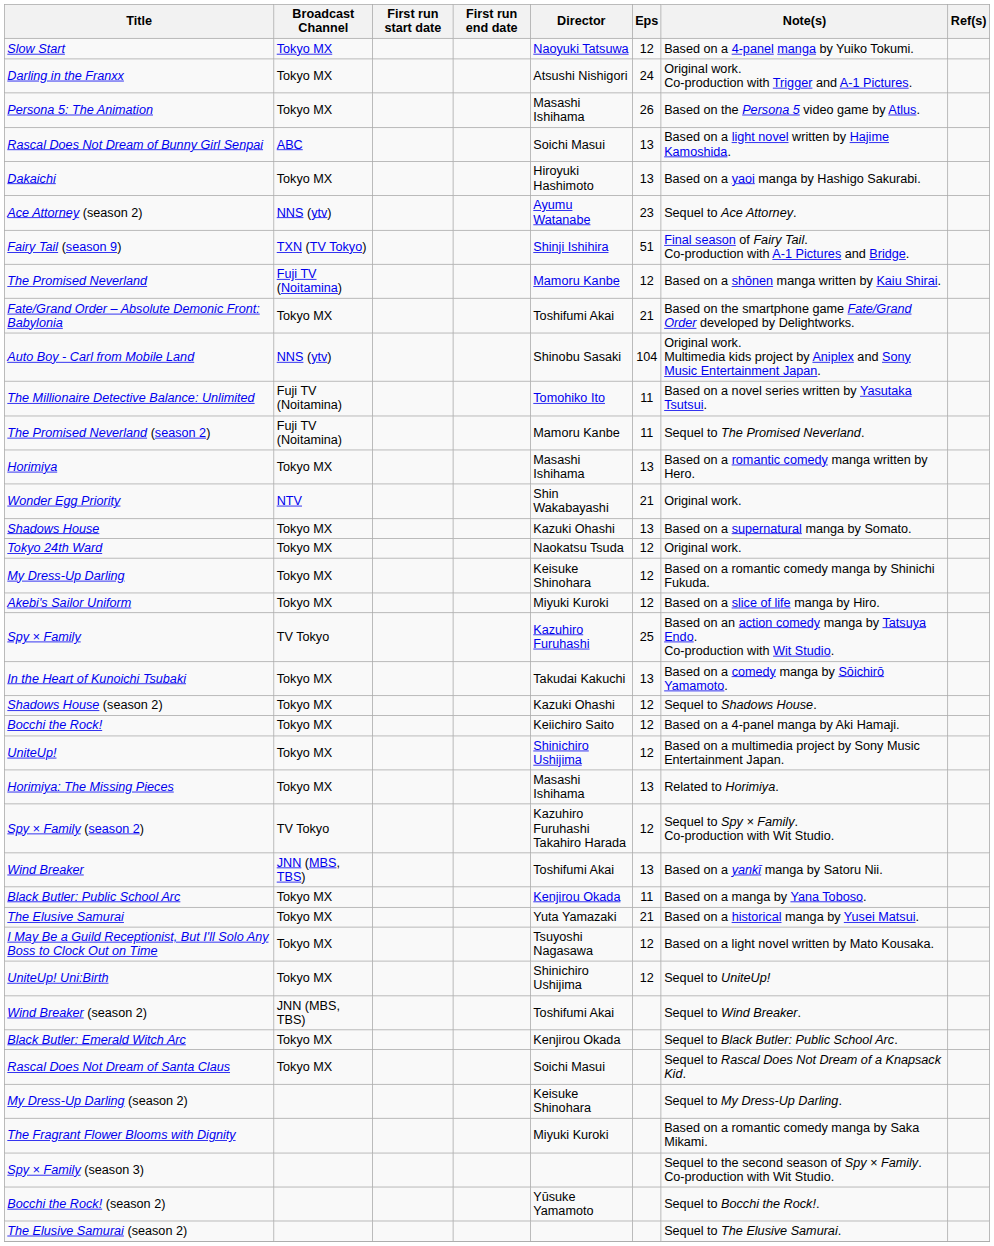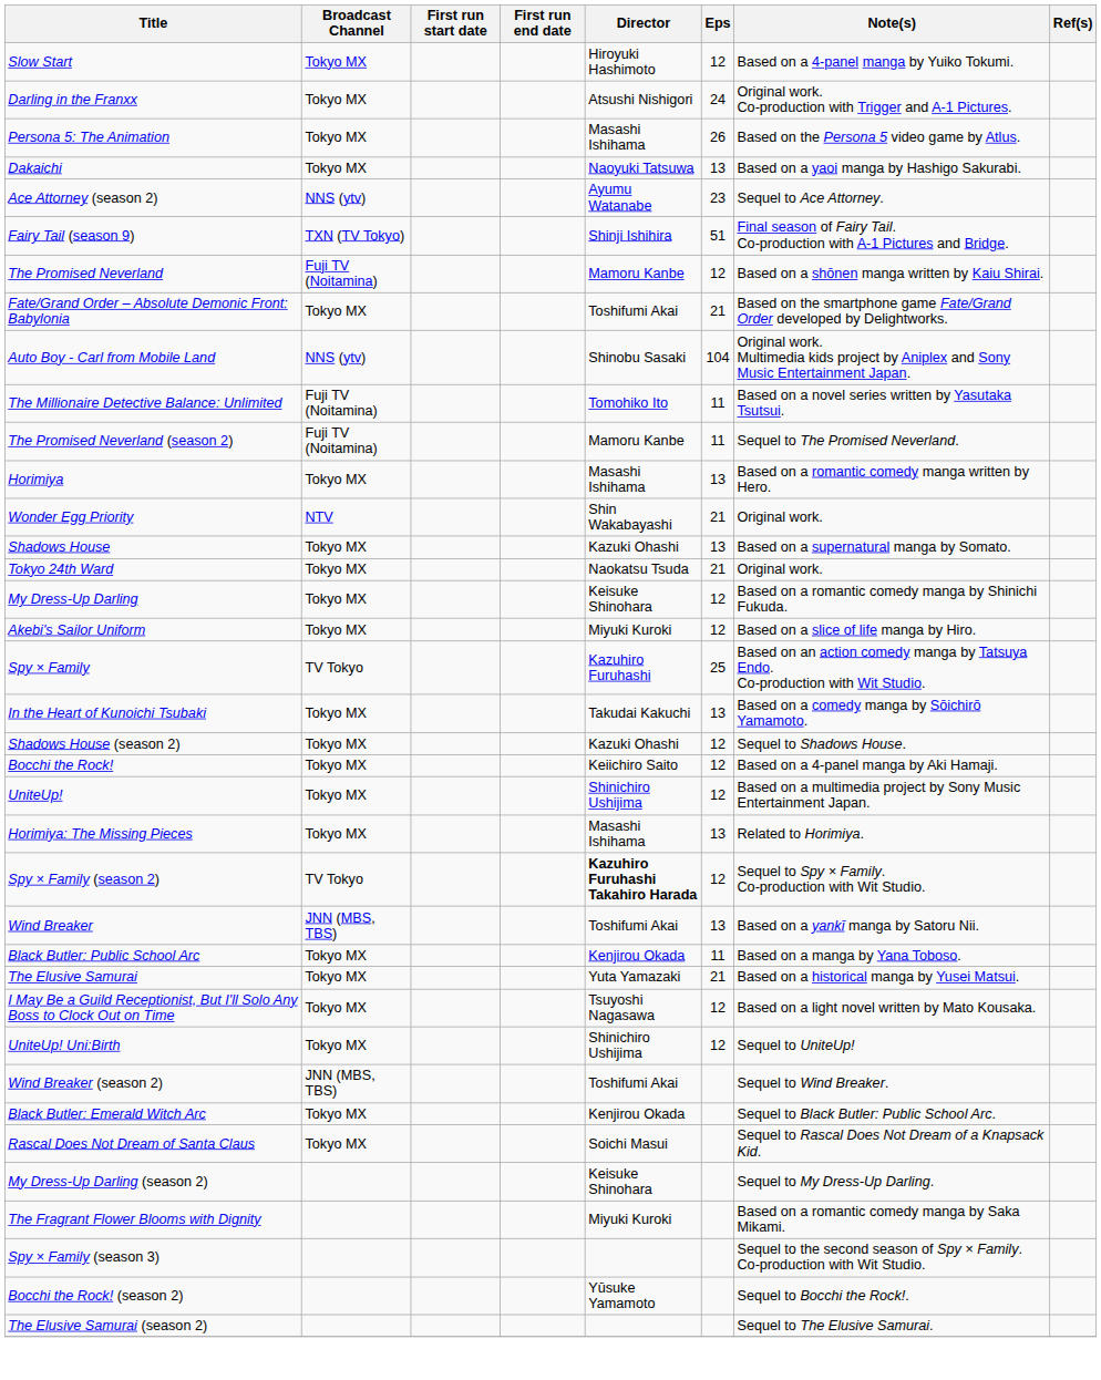Slow Start | Director: Naoyuki Tatsuwa -> Hiroyuki Hashimoto
- row: Rascal Does Not Dream of Bunny Girl Senpai | ABC | Soichi Masui | 13 | Based on a light novel written by Hajime Kamoshida.
Dakaichi | Director: Hiroyuki Hashimoto -> Naoyuki Tatsuwa
Tokyo 24th Ward | Eps: 12 -> 21
Spy × Family (season 2) | Director: normal -> bold
